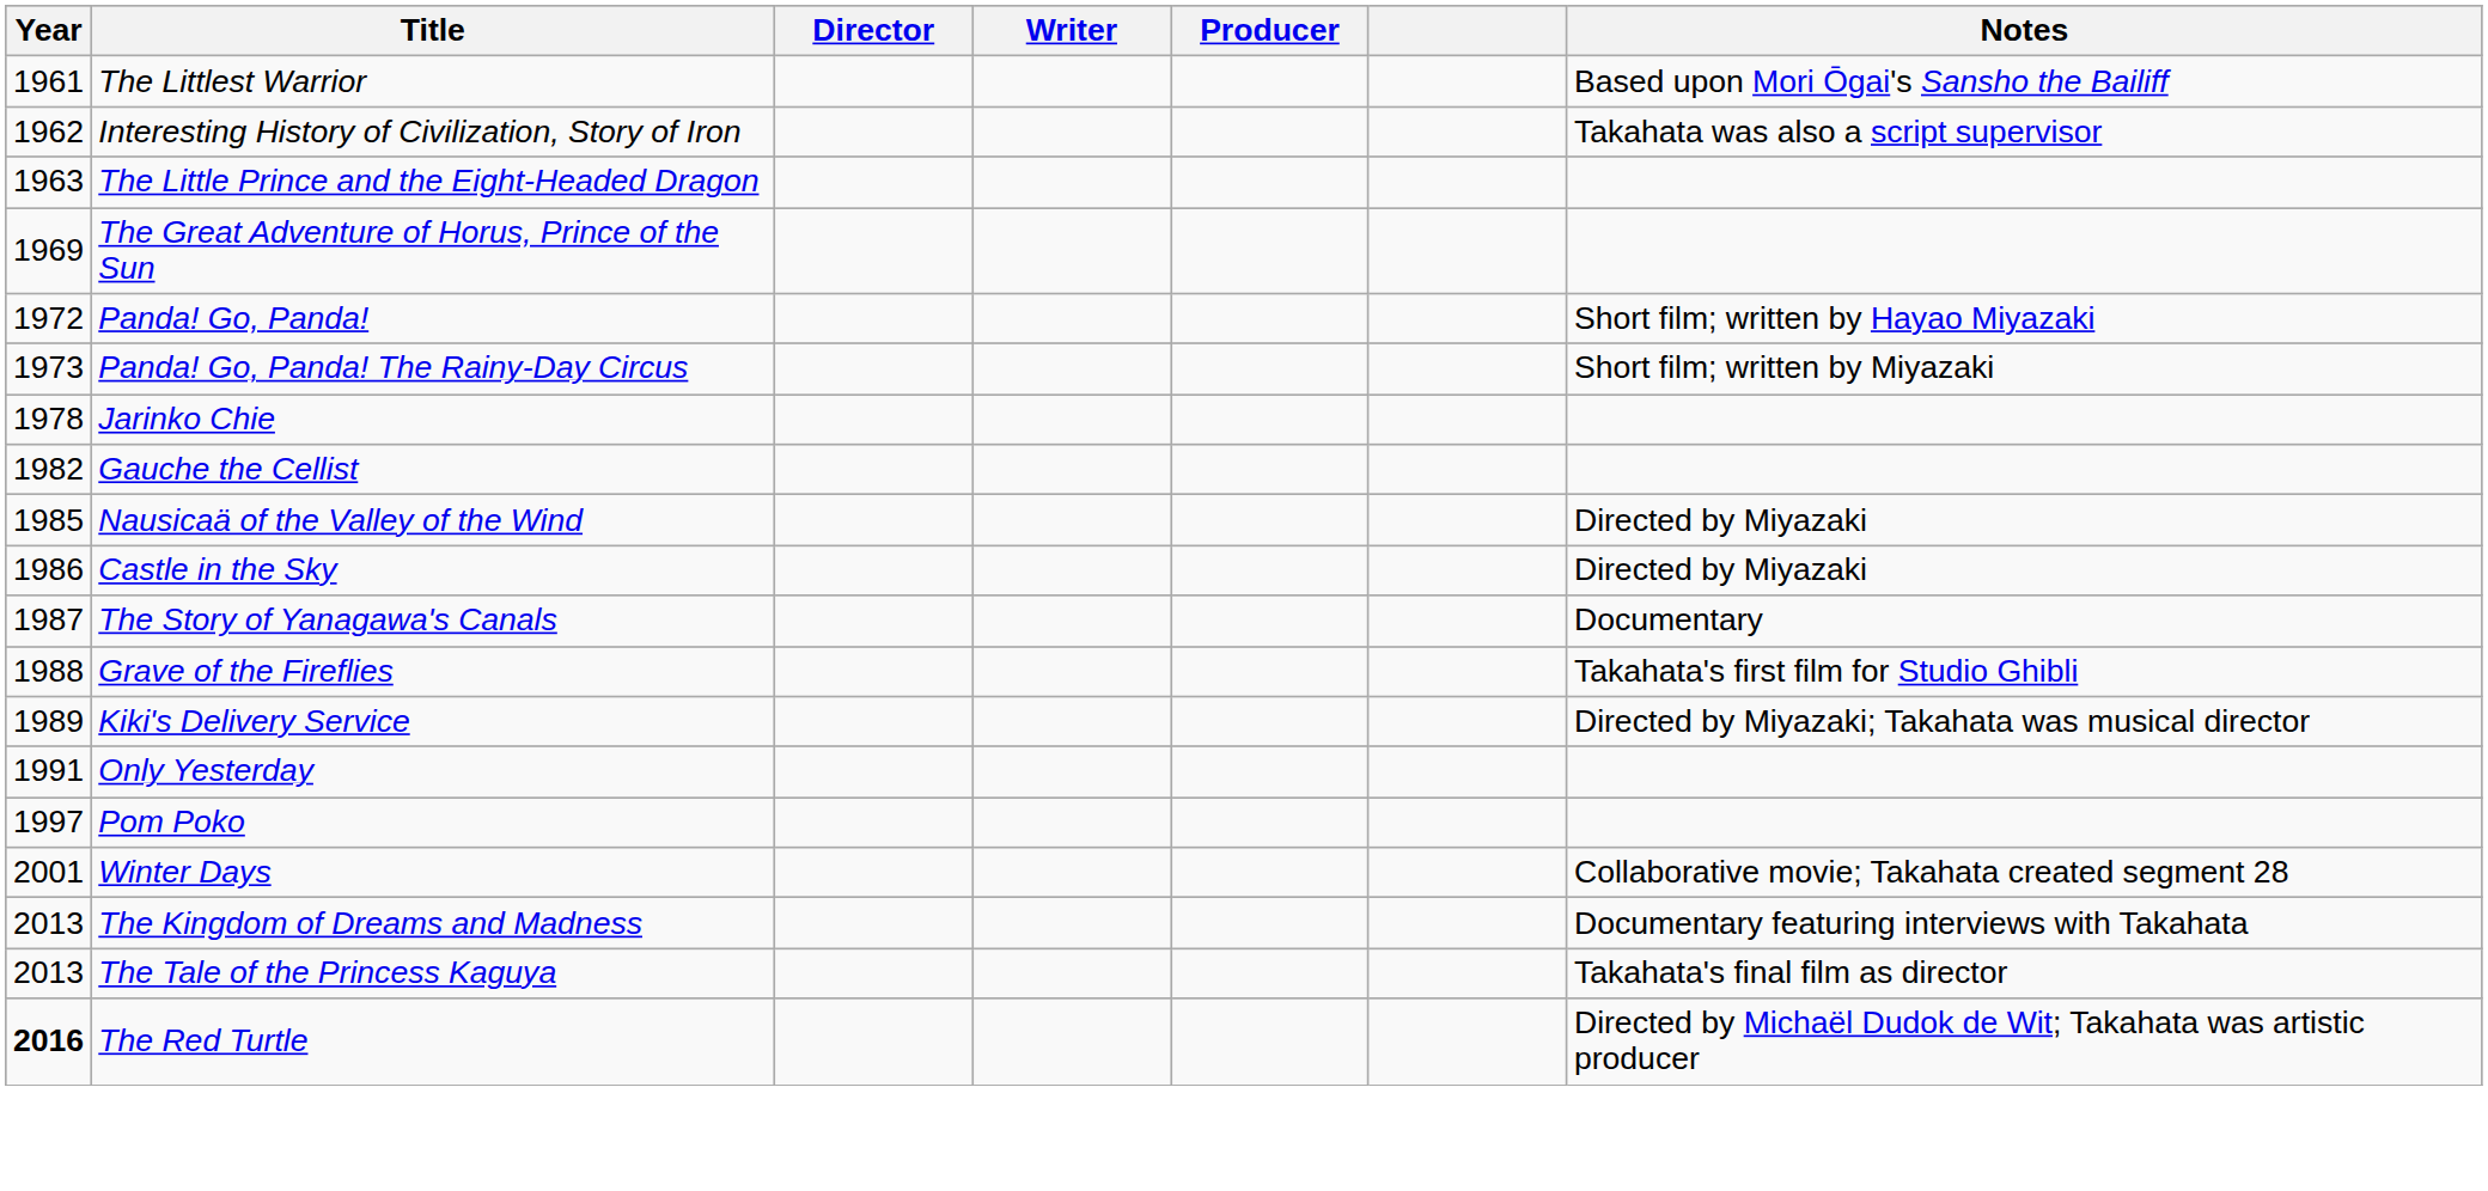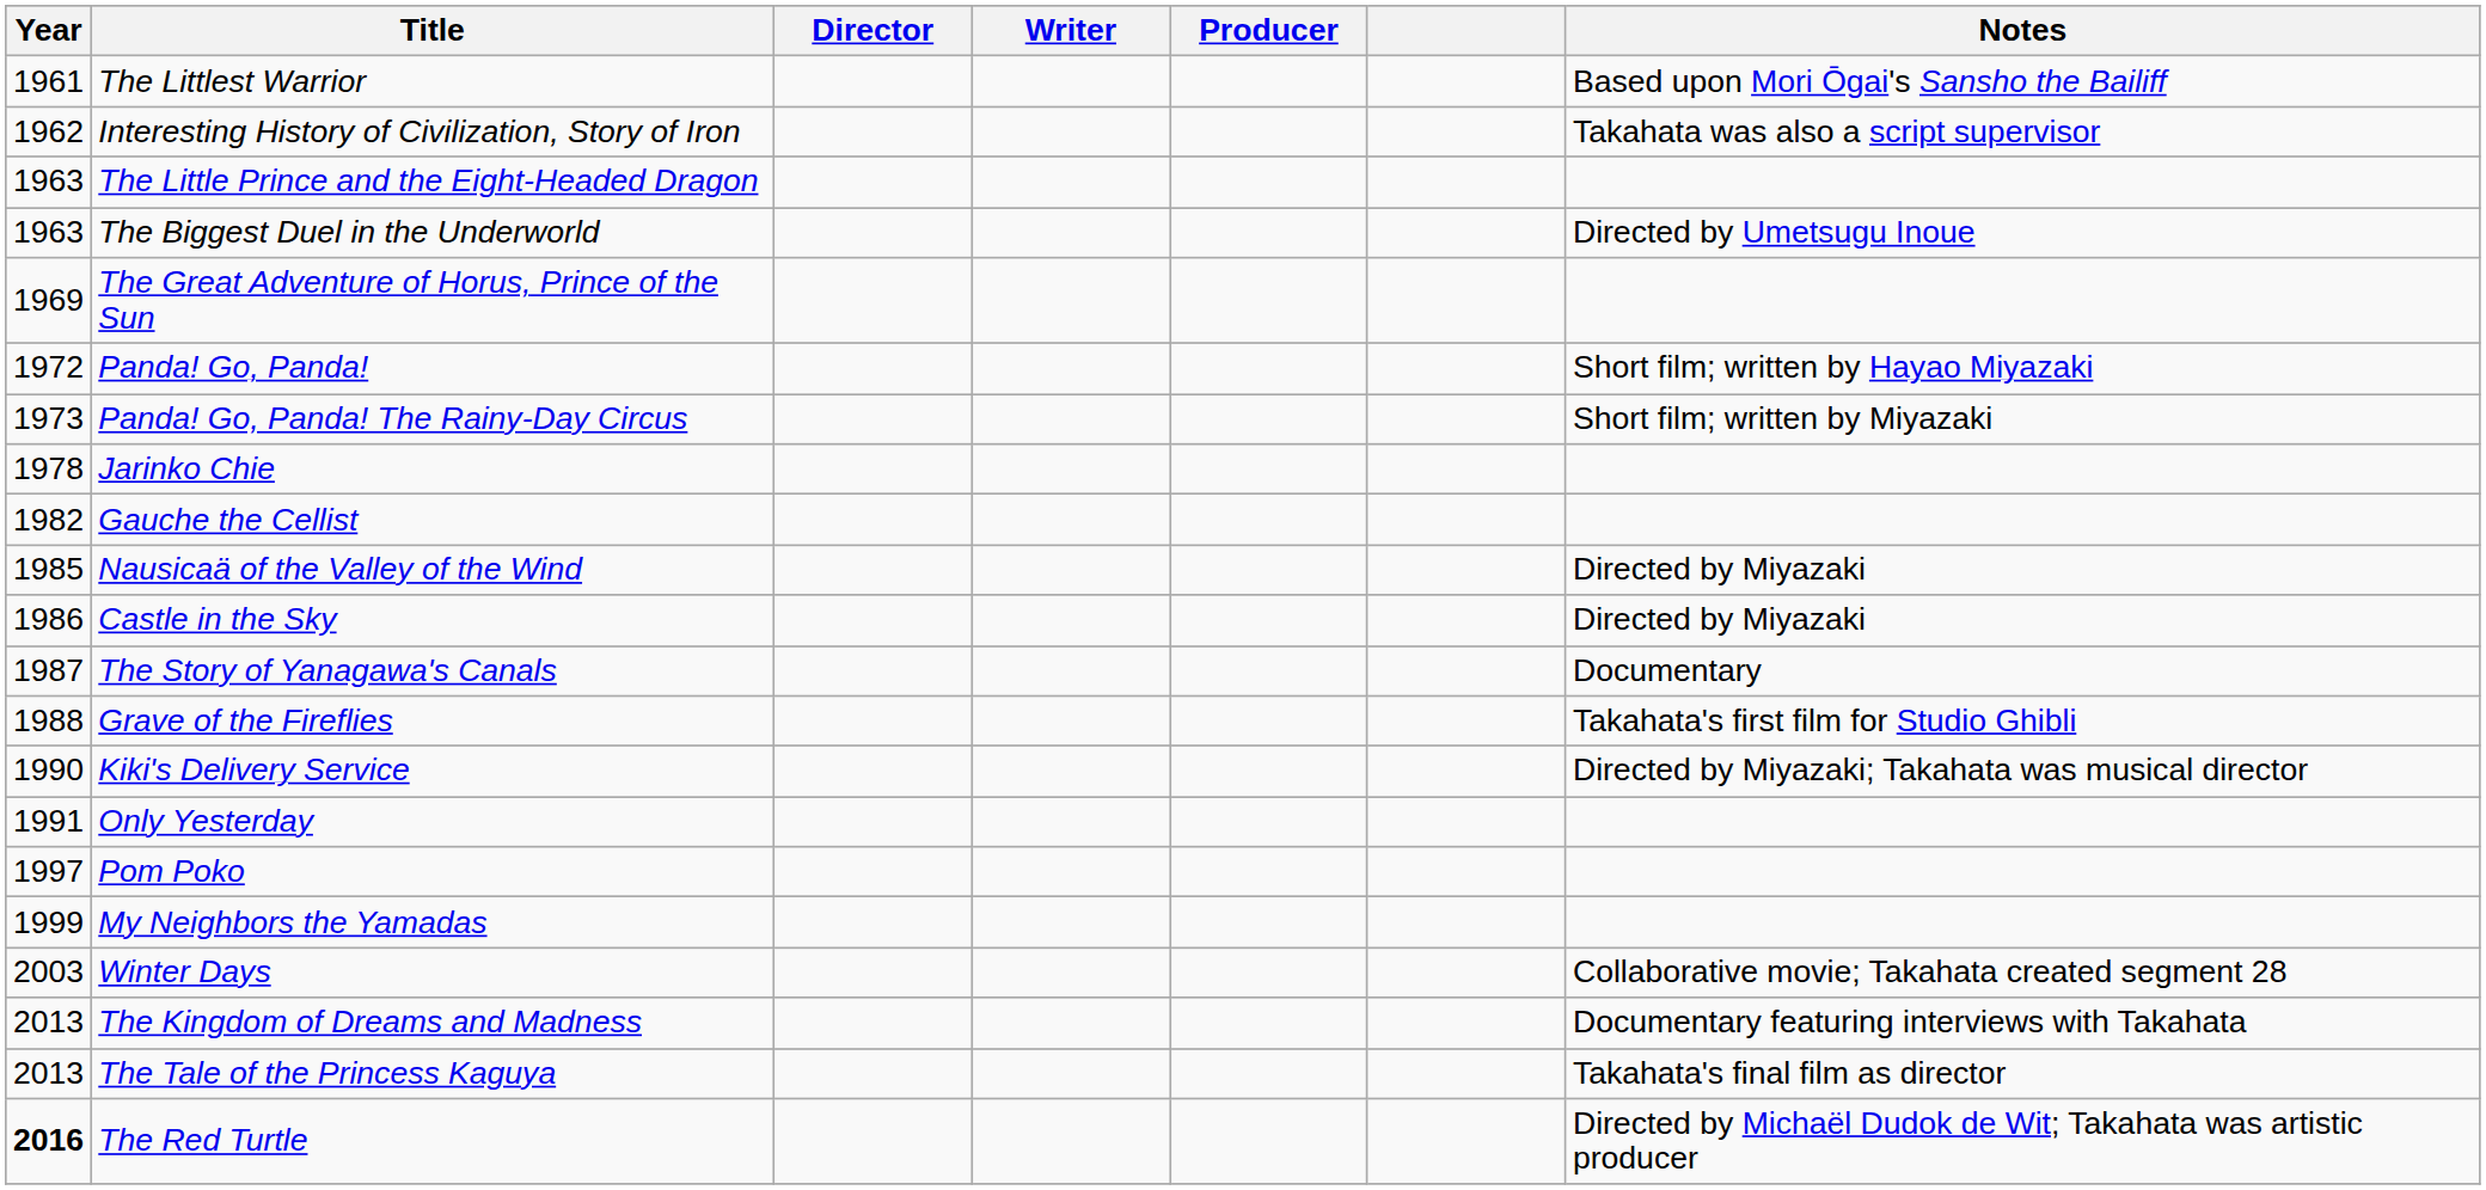+ row: 1963 | The Biggest Duel in the Underworld | Directed by Umetsugu Inoue
Kiki's Delivery Service | Year: 1989 -> 1990
+ row: 1999 | My Neighbors the Yamadas
Winter Days | Year: 2001 -> 2003
